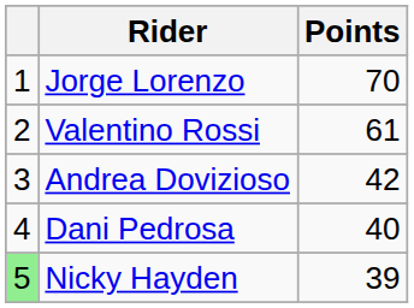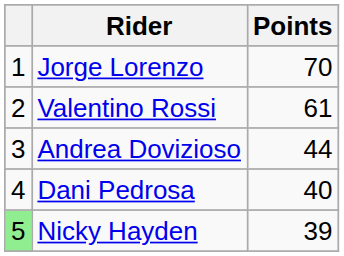Andrea Dovizioso | Points: 42 -> 44
